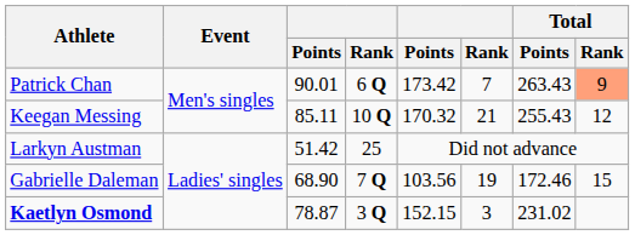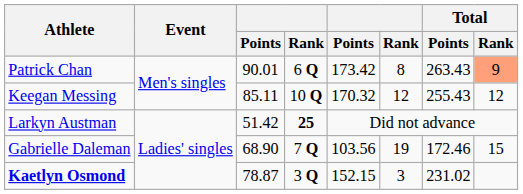Patrick Chan | column 6: 7 -> 8
Keegan Messing | column 6: 21 -> 12
Larkyn Austman | column 4: normal -> bold
